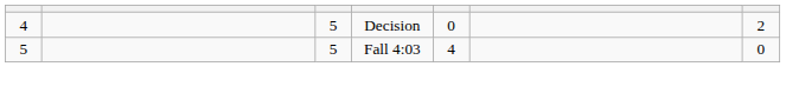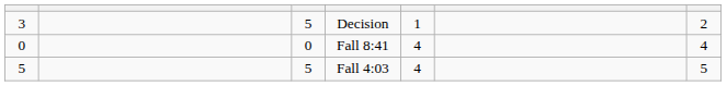Decision | column 1: 4 -> 3
Decision | column 5: 0 -> 1
+ row: 0 | 0 | Fall 8:41 | 4 | 4
Fall 4:03 | column 7: 0 -> 5
